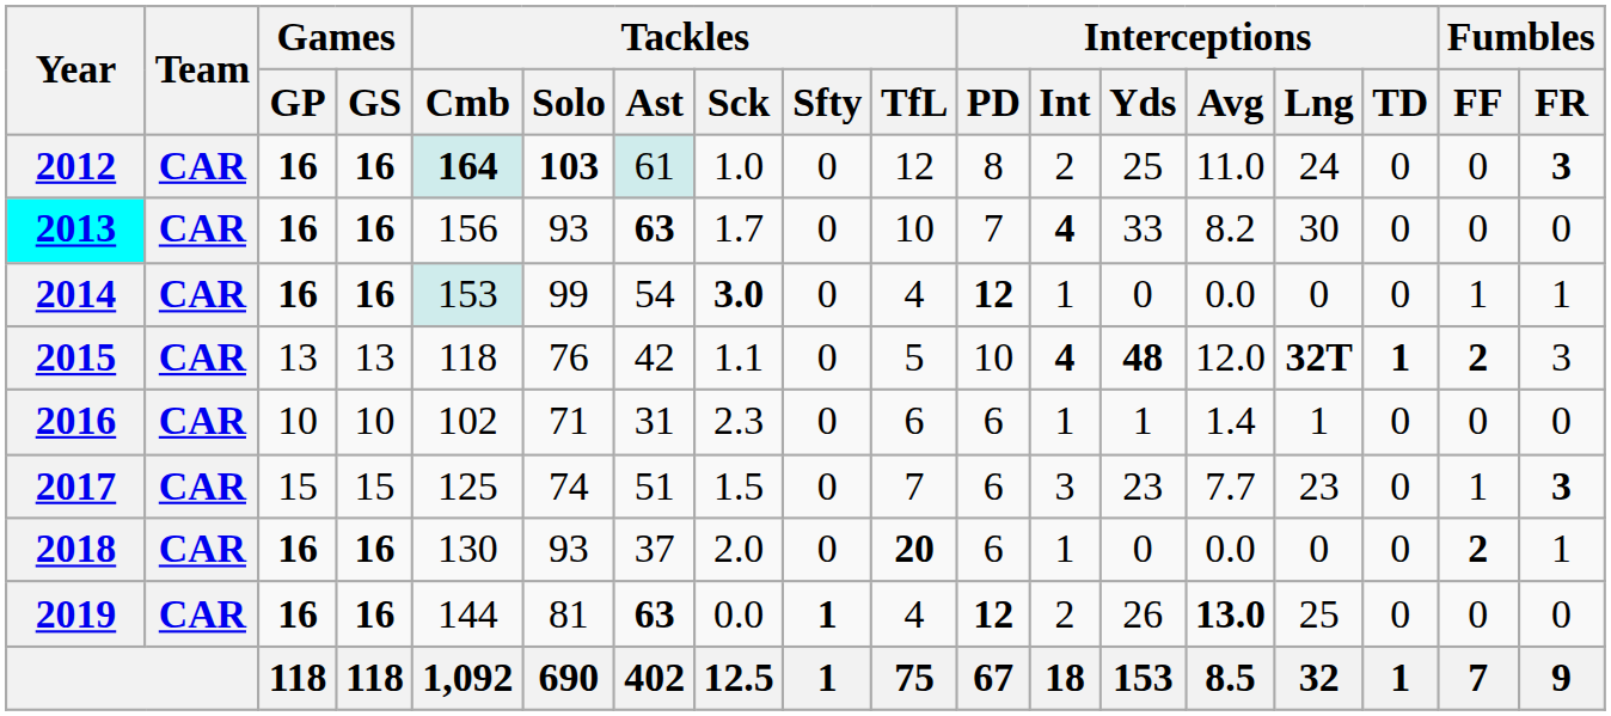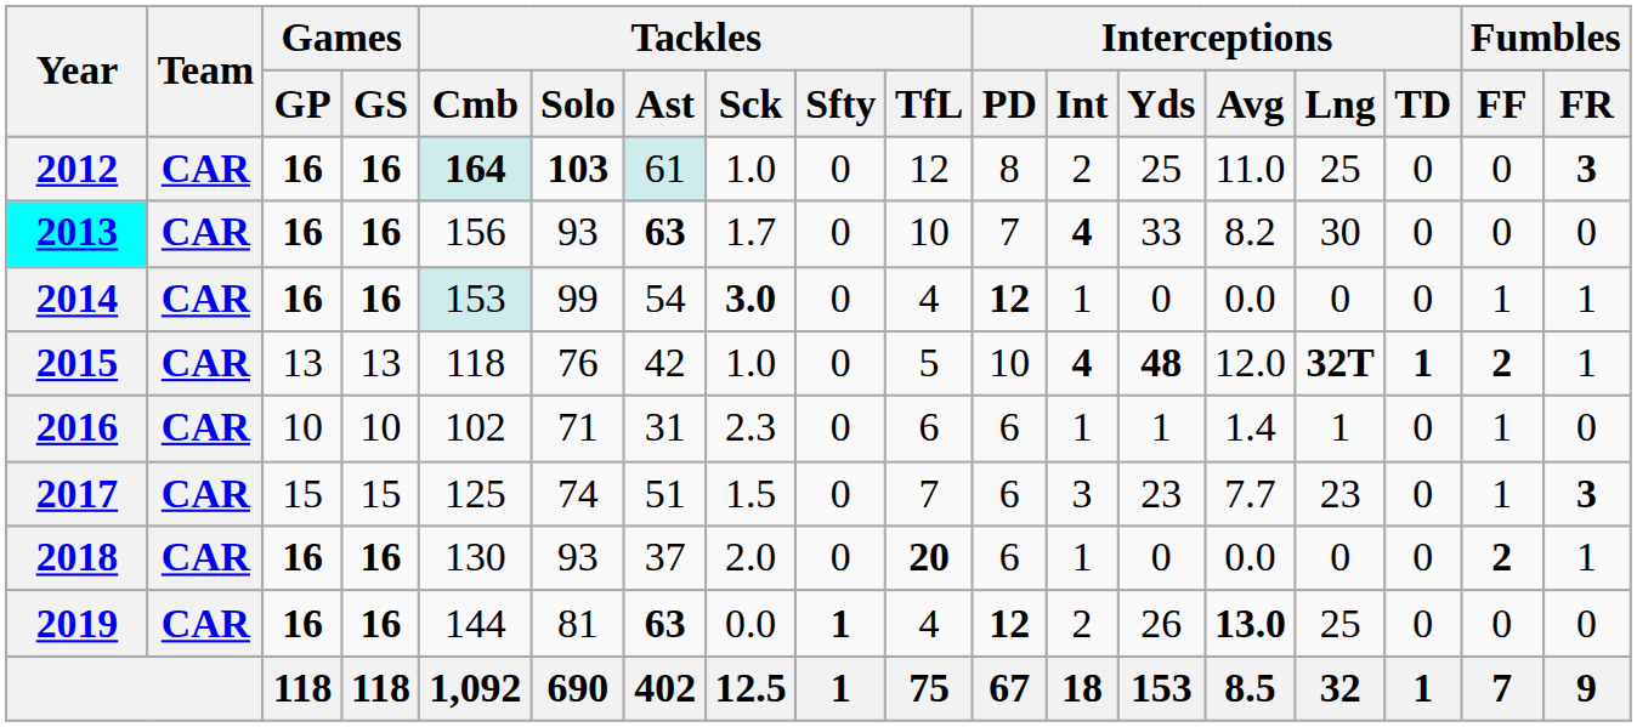2012 | Interceptions / Lng: 24 -> 25
2015 | Tackles / Sck: 1.1 -> 1.0
2015 | Fumbles / FR: 3 -> 1
2016 | Fumbles / FF: 0 -> 1
